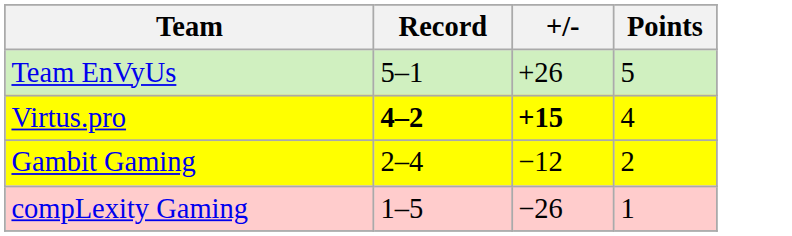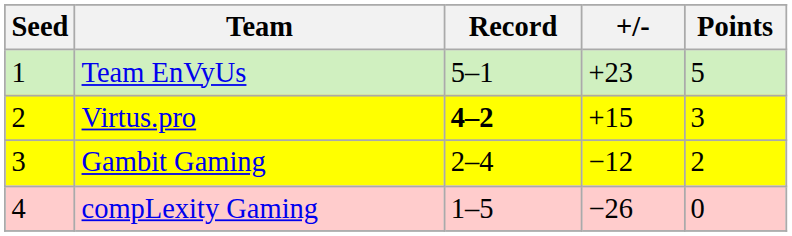+ column: Seed | 1 | 2 | 3 | 4
Team EnVyUs | +/-: +26 -> +23
Virtus.pro | +/-: bold -> normal
Virtus.pro | Points: 4 -> 3
compLexity Gaming | Points: 1 -> 0
